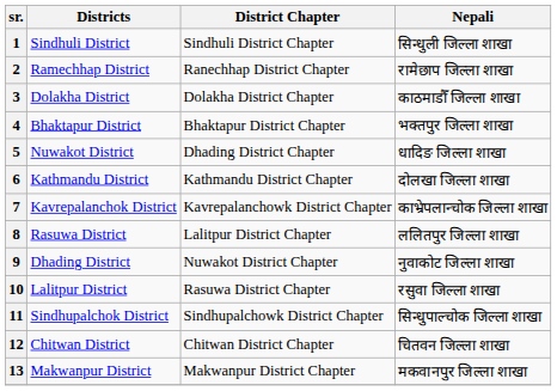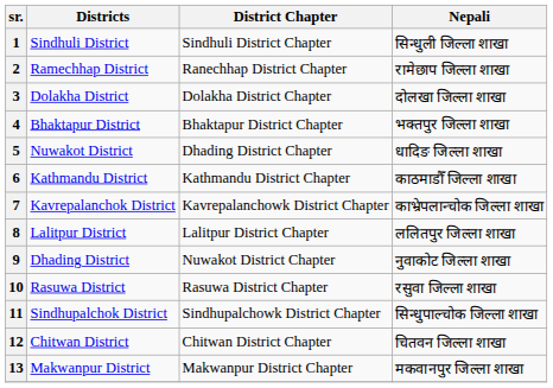3 | Nepali: काठमाडौँ जिल्ला शाखा -> दोलखा जिल्ला शाखा
6 | Nepali: दोलखा जिल्ला शाखा -> काठमाडौँ जिल्ला शाखा
8 | Districts: Rasuwa District -> Lalitpur District
10 | Districts: Lalitpur District -> Rasuwa District
